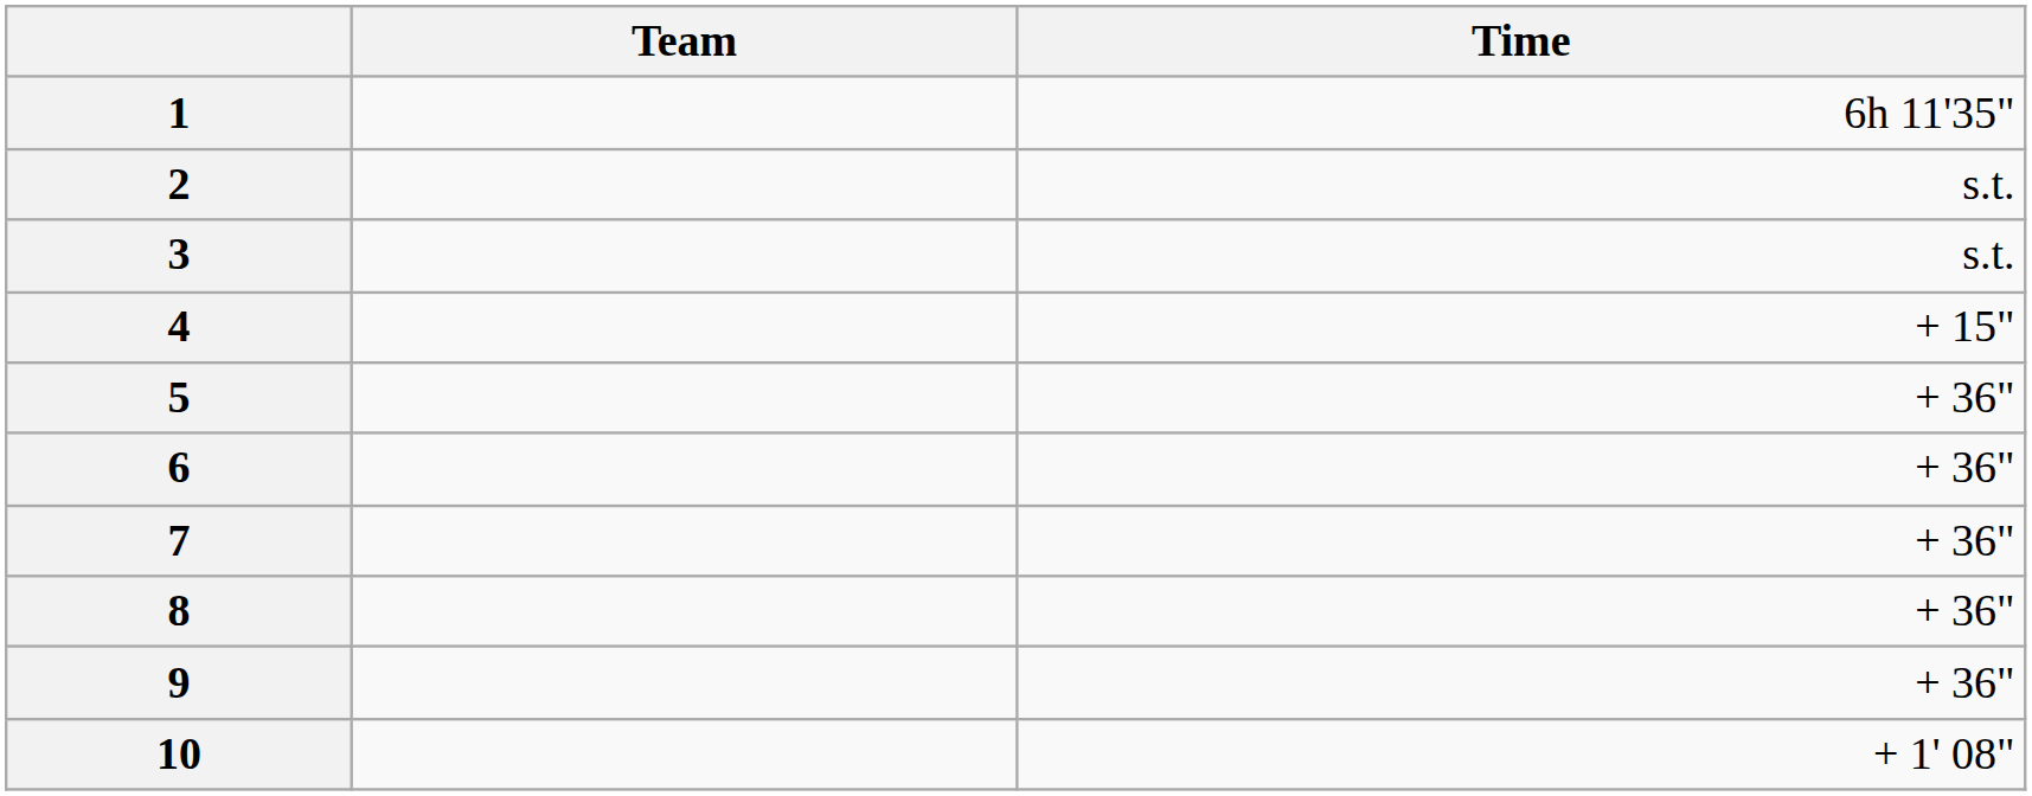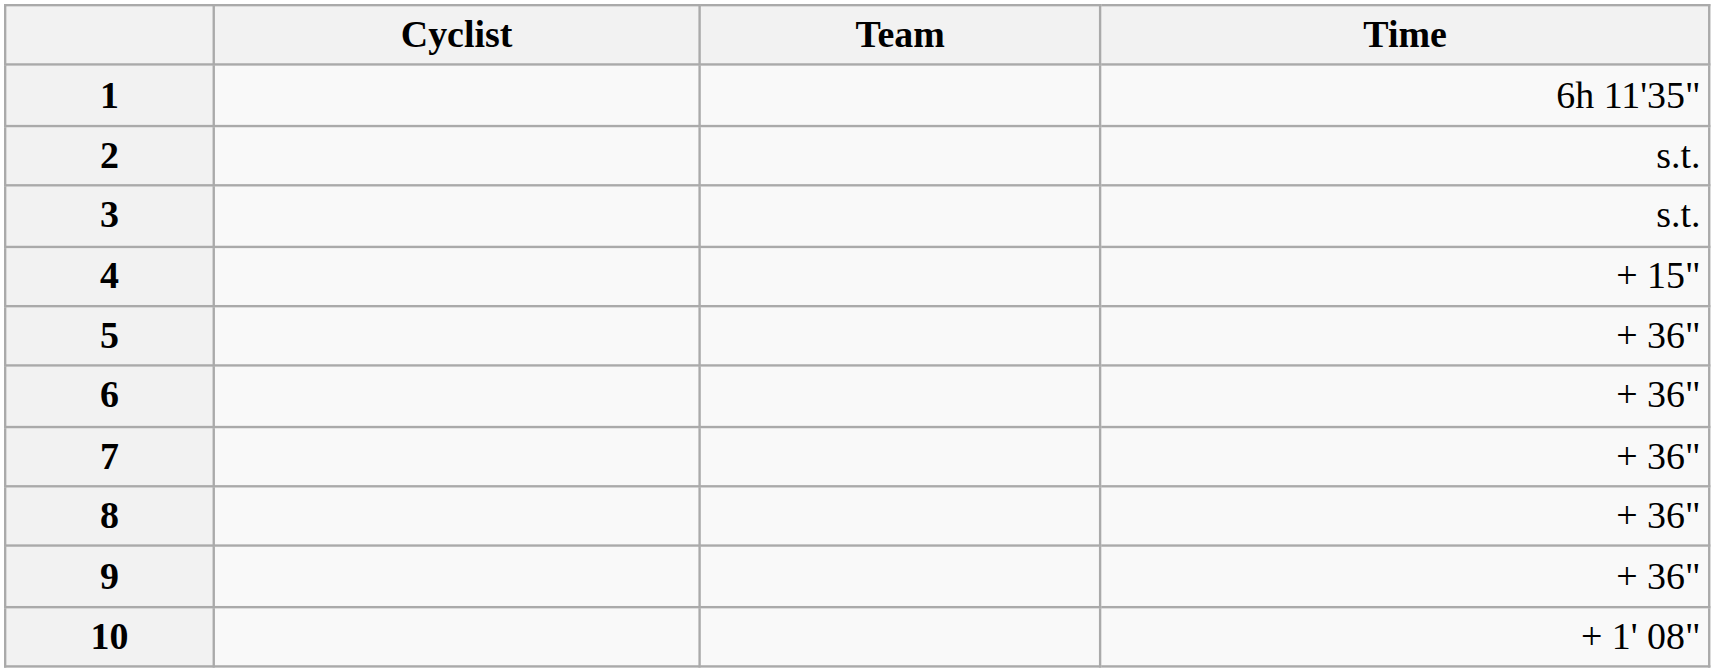+ column: Cyclist
